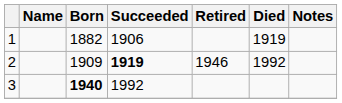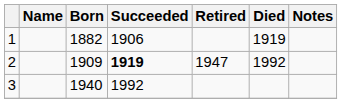2 | Retired: 1946 -> 1947
3 | Born: bold -> normal
